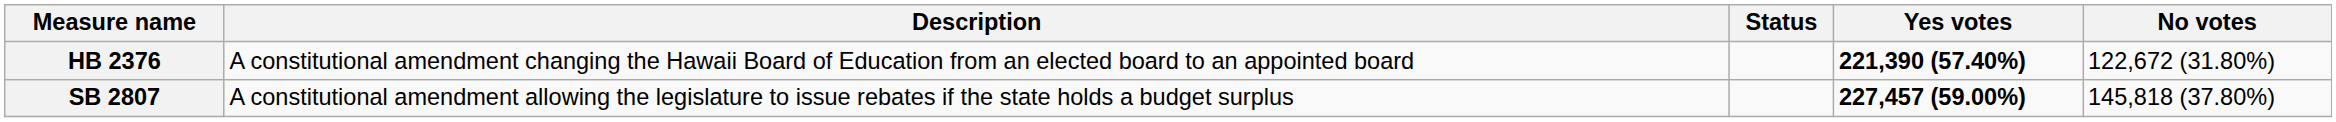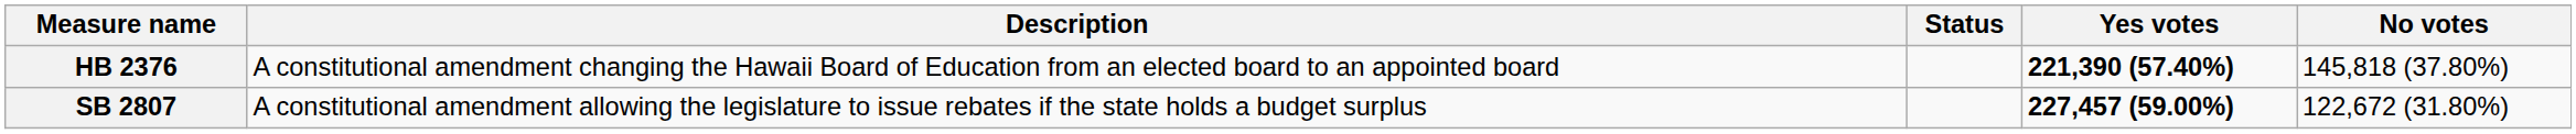HB 2376 | No votes: 122,672 (31.80%) -> 145,818 (37.80%)
SB 2807 | No votes: 145,818 (37.80%) -> 122,672 (31.80%)
